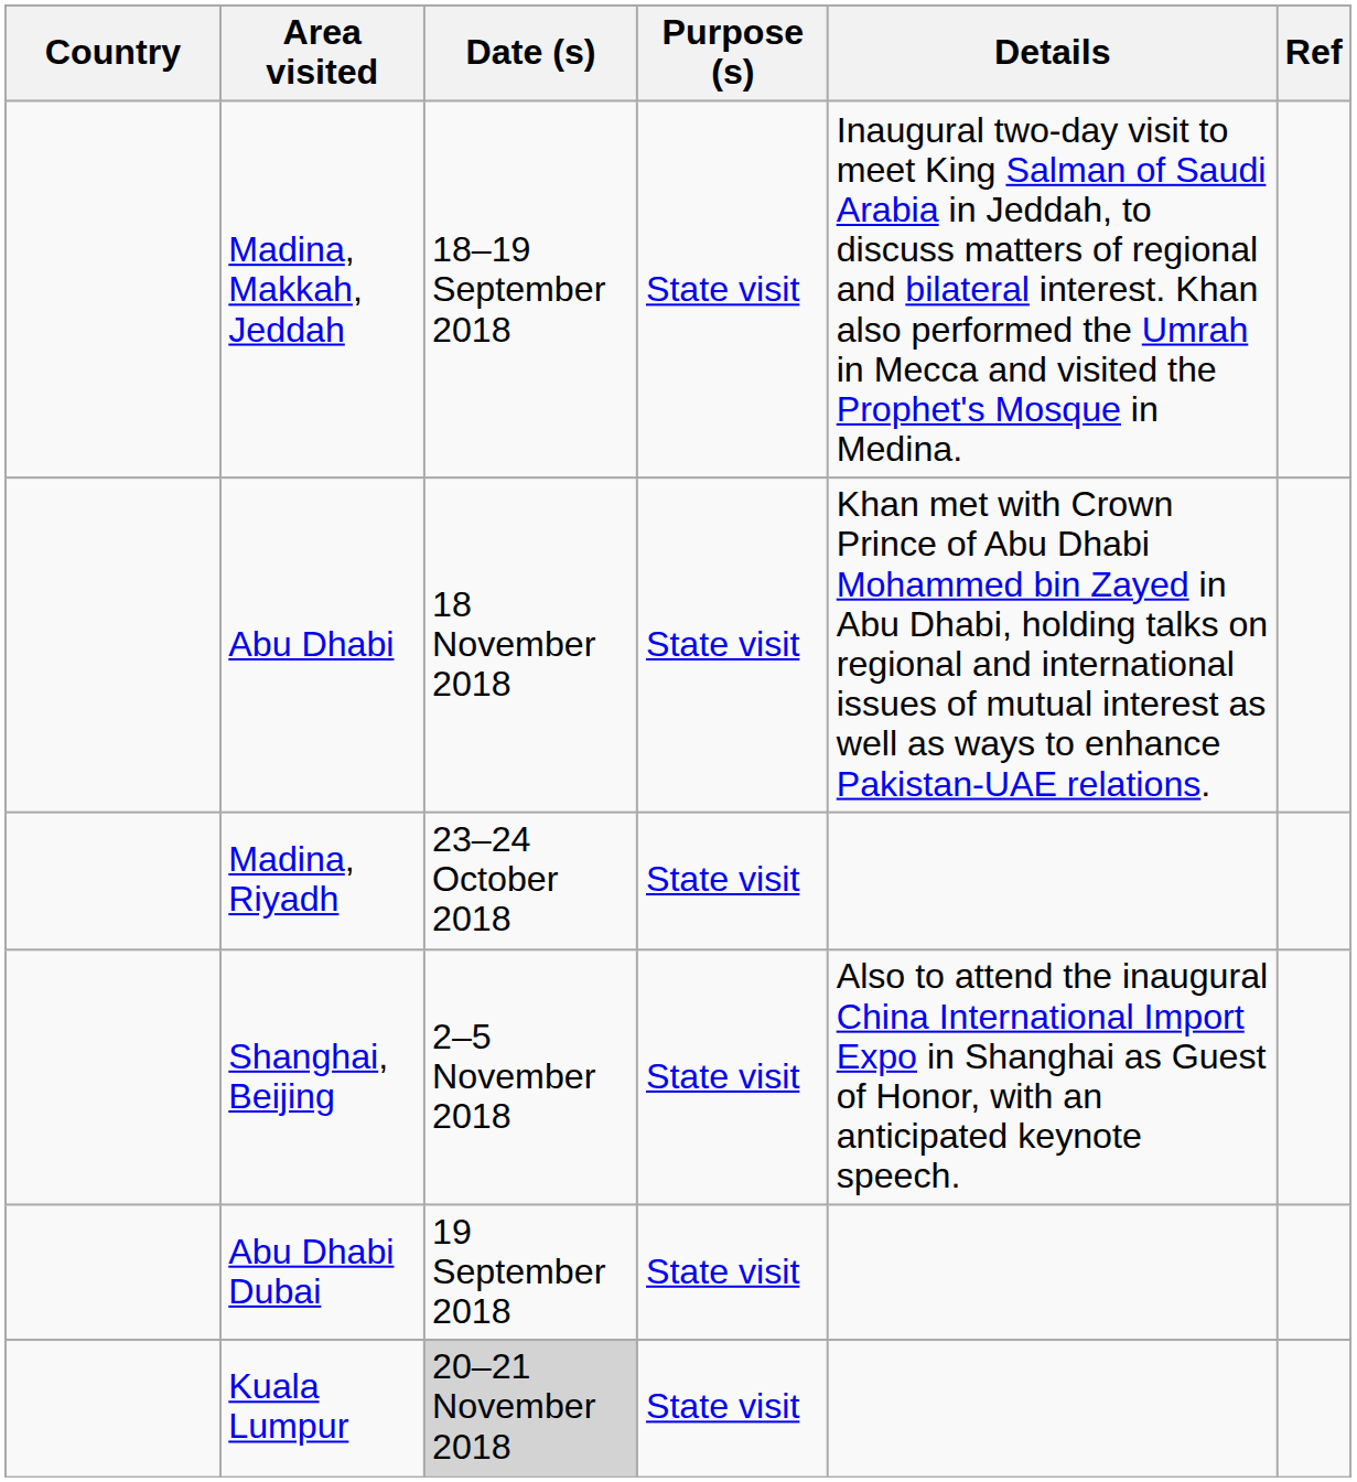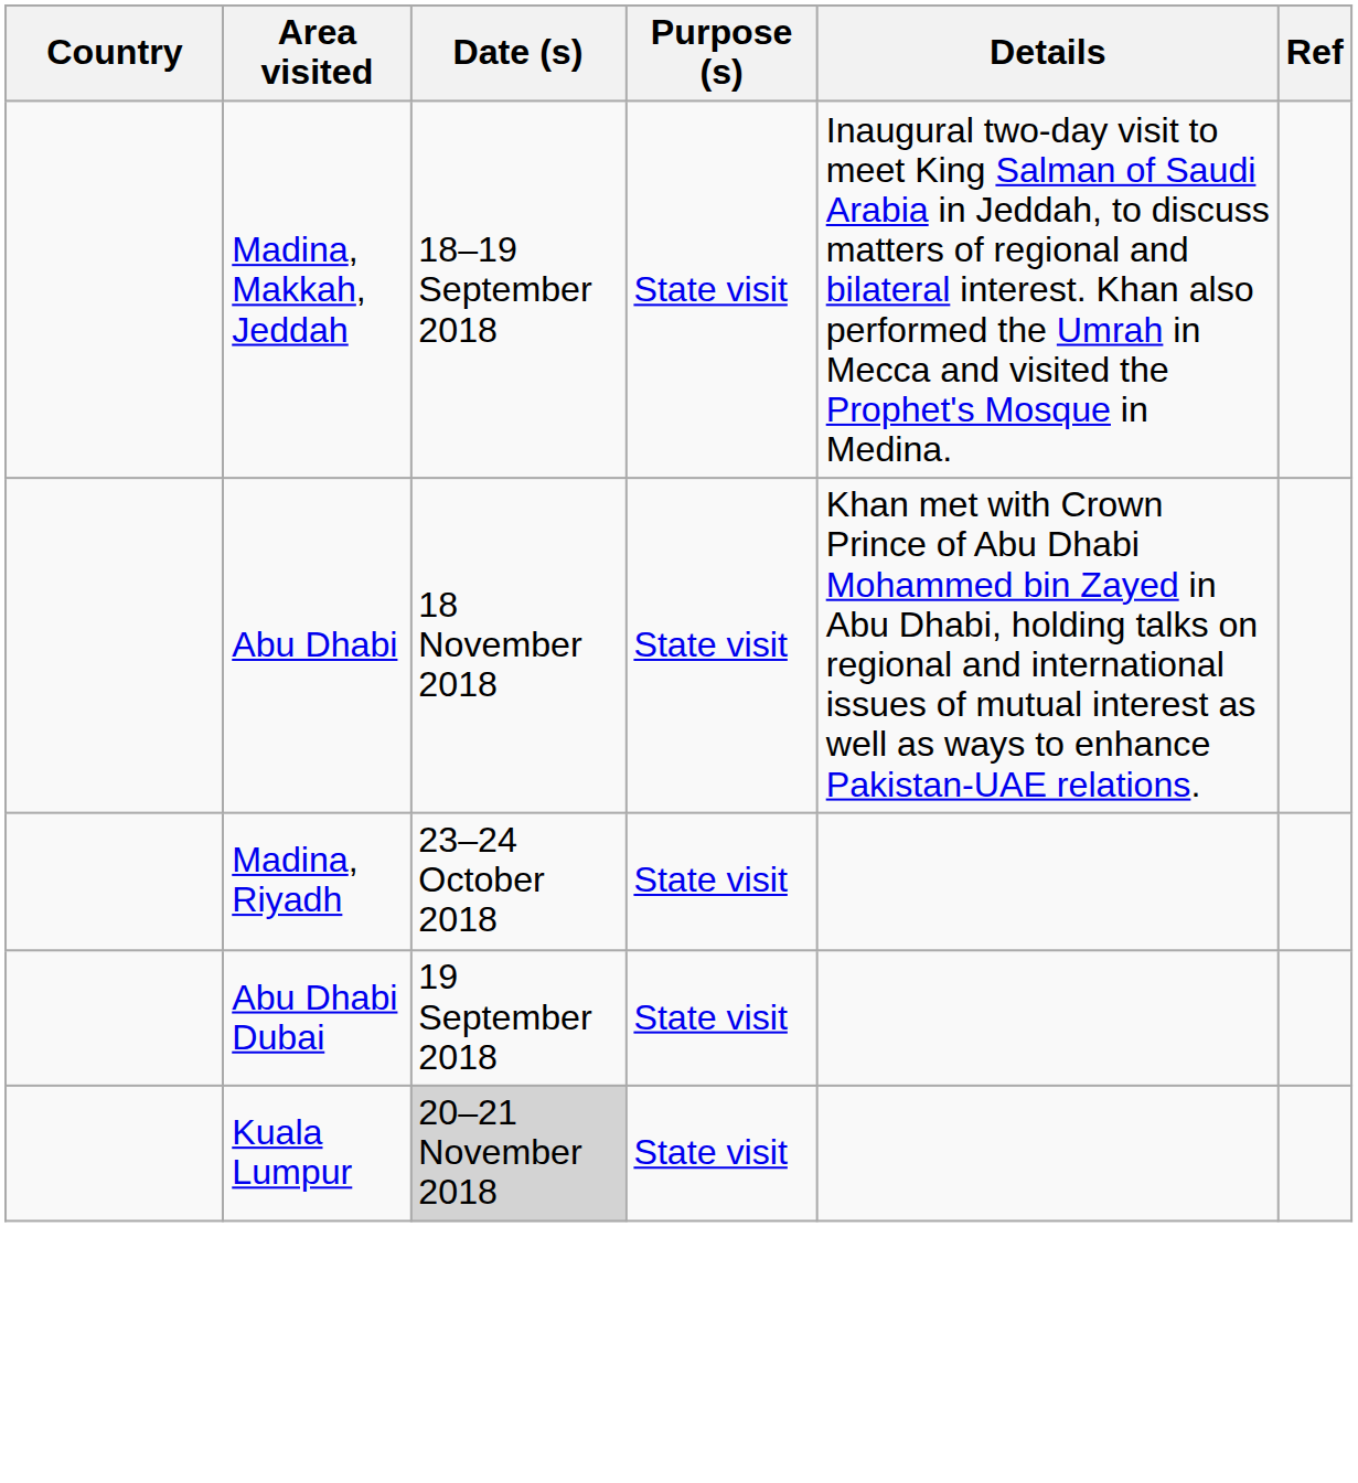- row: Shanghai, Beijing | 2–5 November 2018 | State visit | Also to attend the inaugural China International Import Expo in Shanghai as Guest of Honor, with an anticipated keynote speech.
